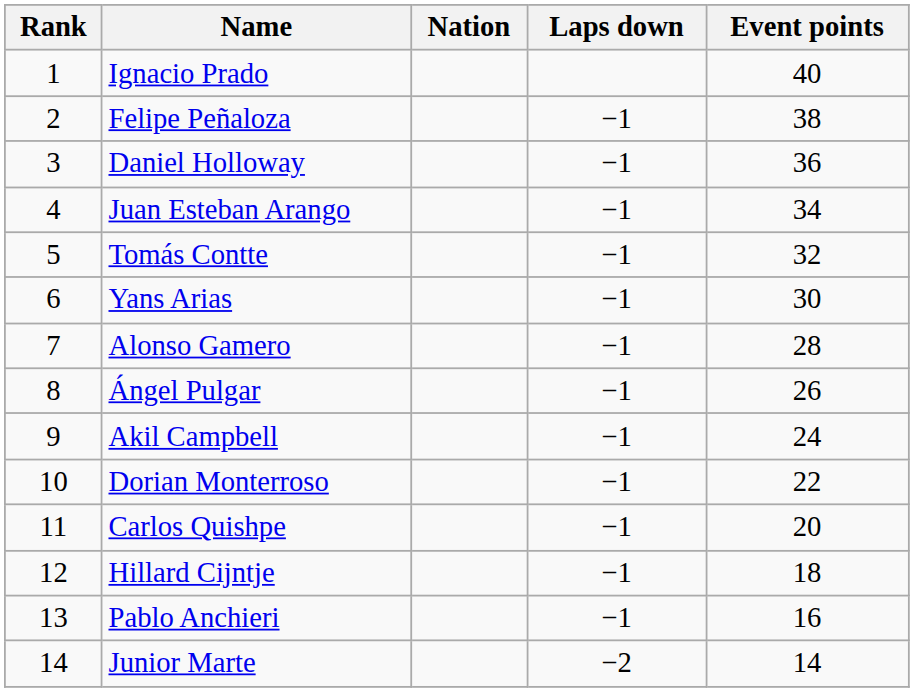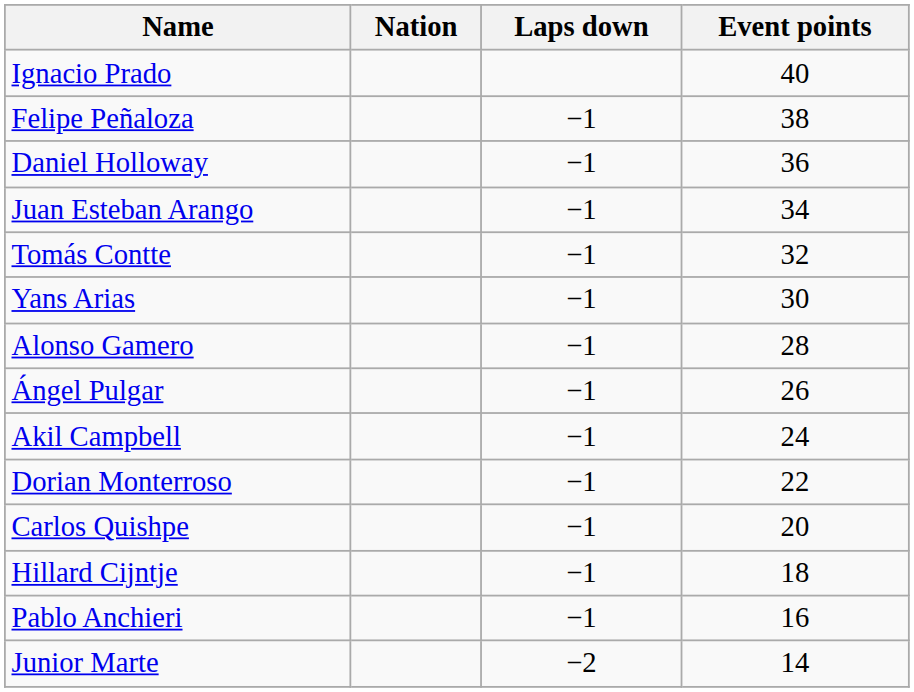- column: Rank | 1 | 2 | 3 | 4 | 5 | 6 | 7 | 8 | 9 | 10 | 11 | 12 | 13 | 14
